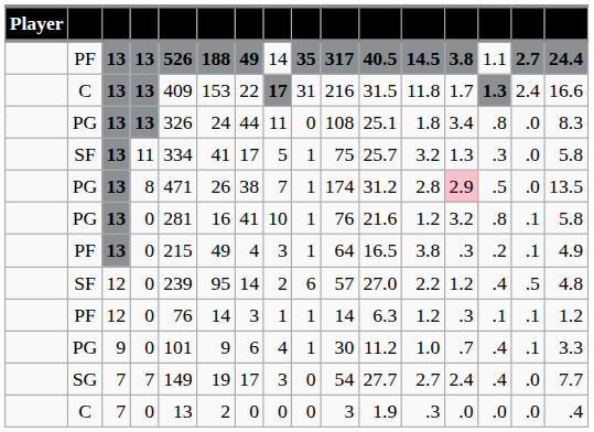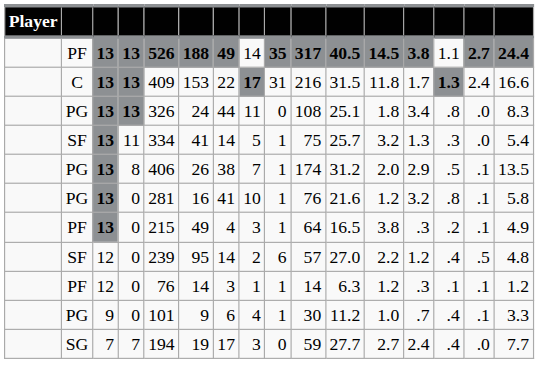SF / 11 | column 7: 17 -> 14
SF / 11 | column 16: 5.8 -> 5.4
PG / 8 | column 5: 471 -> 406
PG / 8 | column 12: 2.8 -> 2.0
PG / 8 | column 13: pink background -> no background
PG / 8 | column 15: .0 -> .1
SG | column 5: 149 -> 194
SG | column 10: 54 -> 59
- row: C | 7 | 0 | 13 | 2 | 0 | 0 | 0 | 3 | 1.9 | .3 | .0 | .0 | .0 | .4
